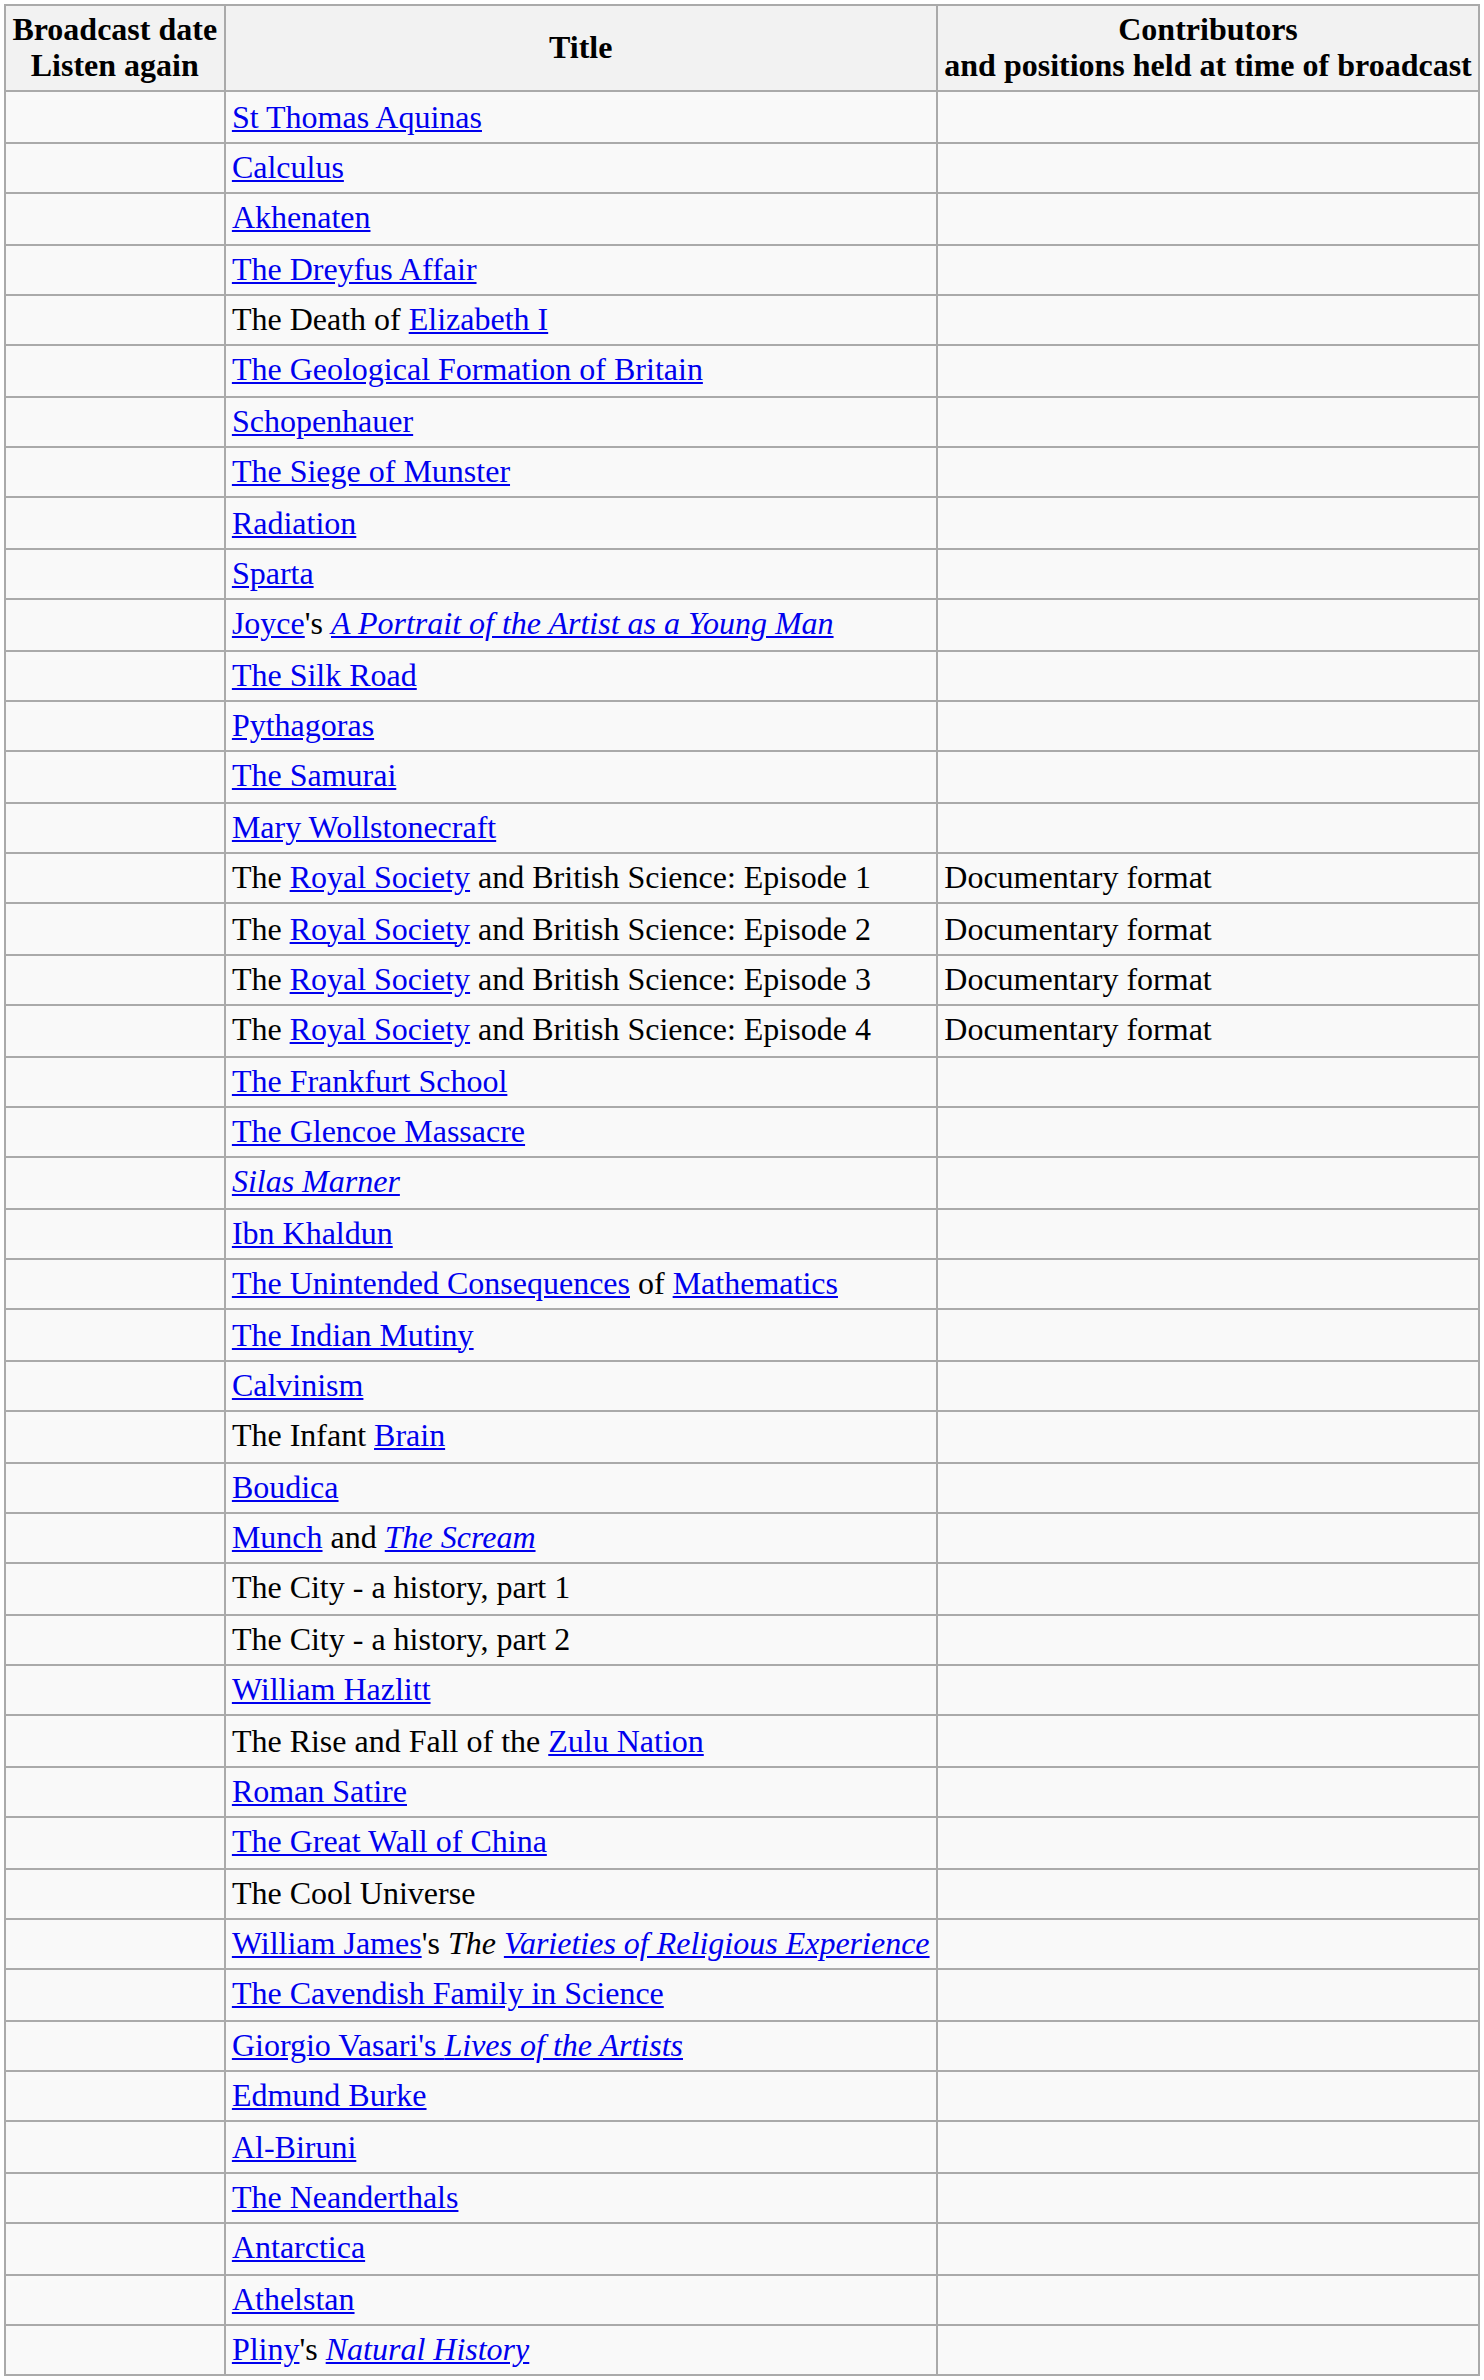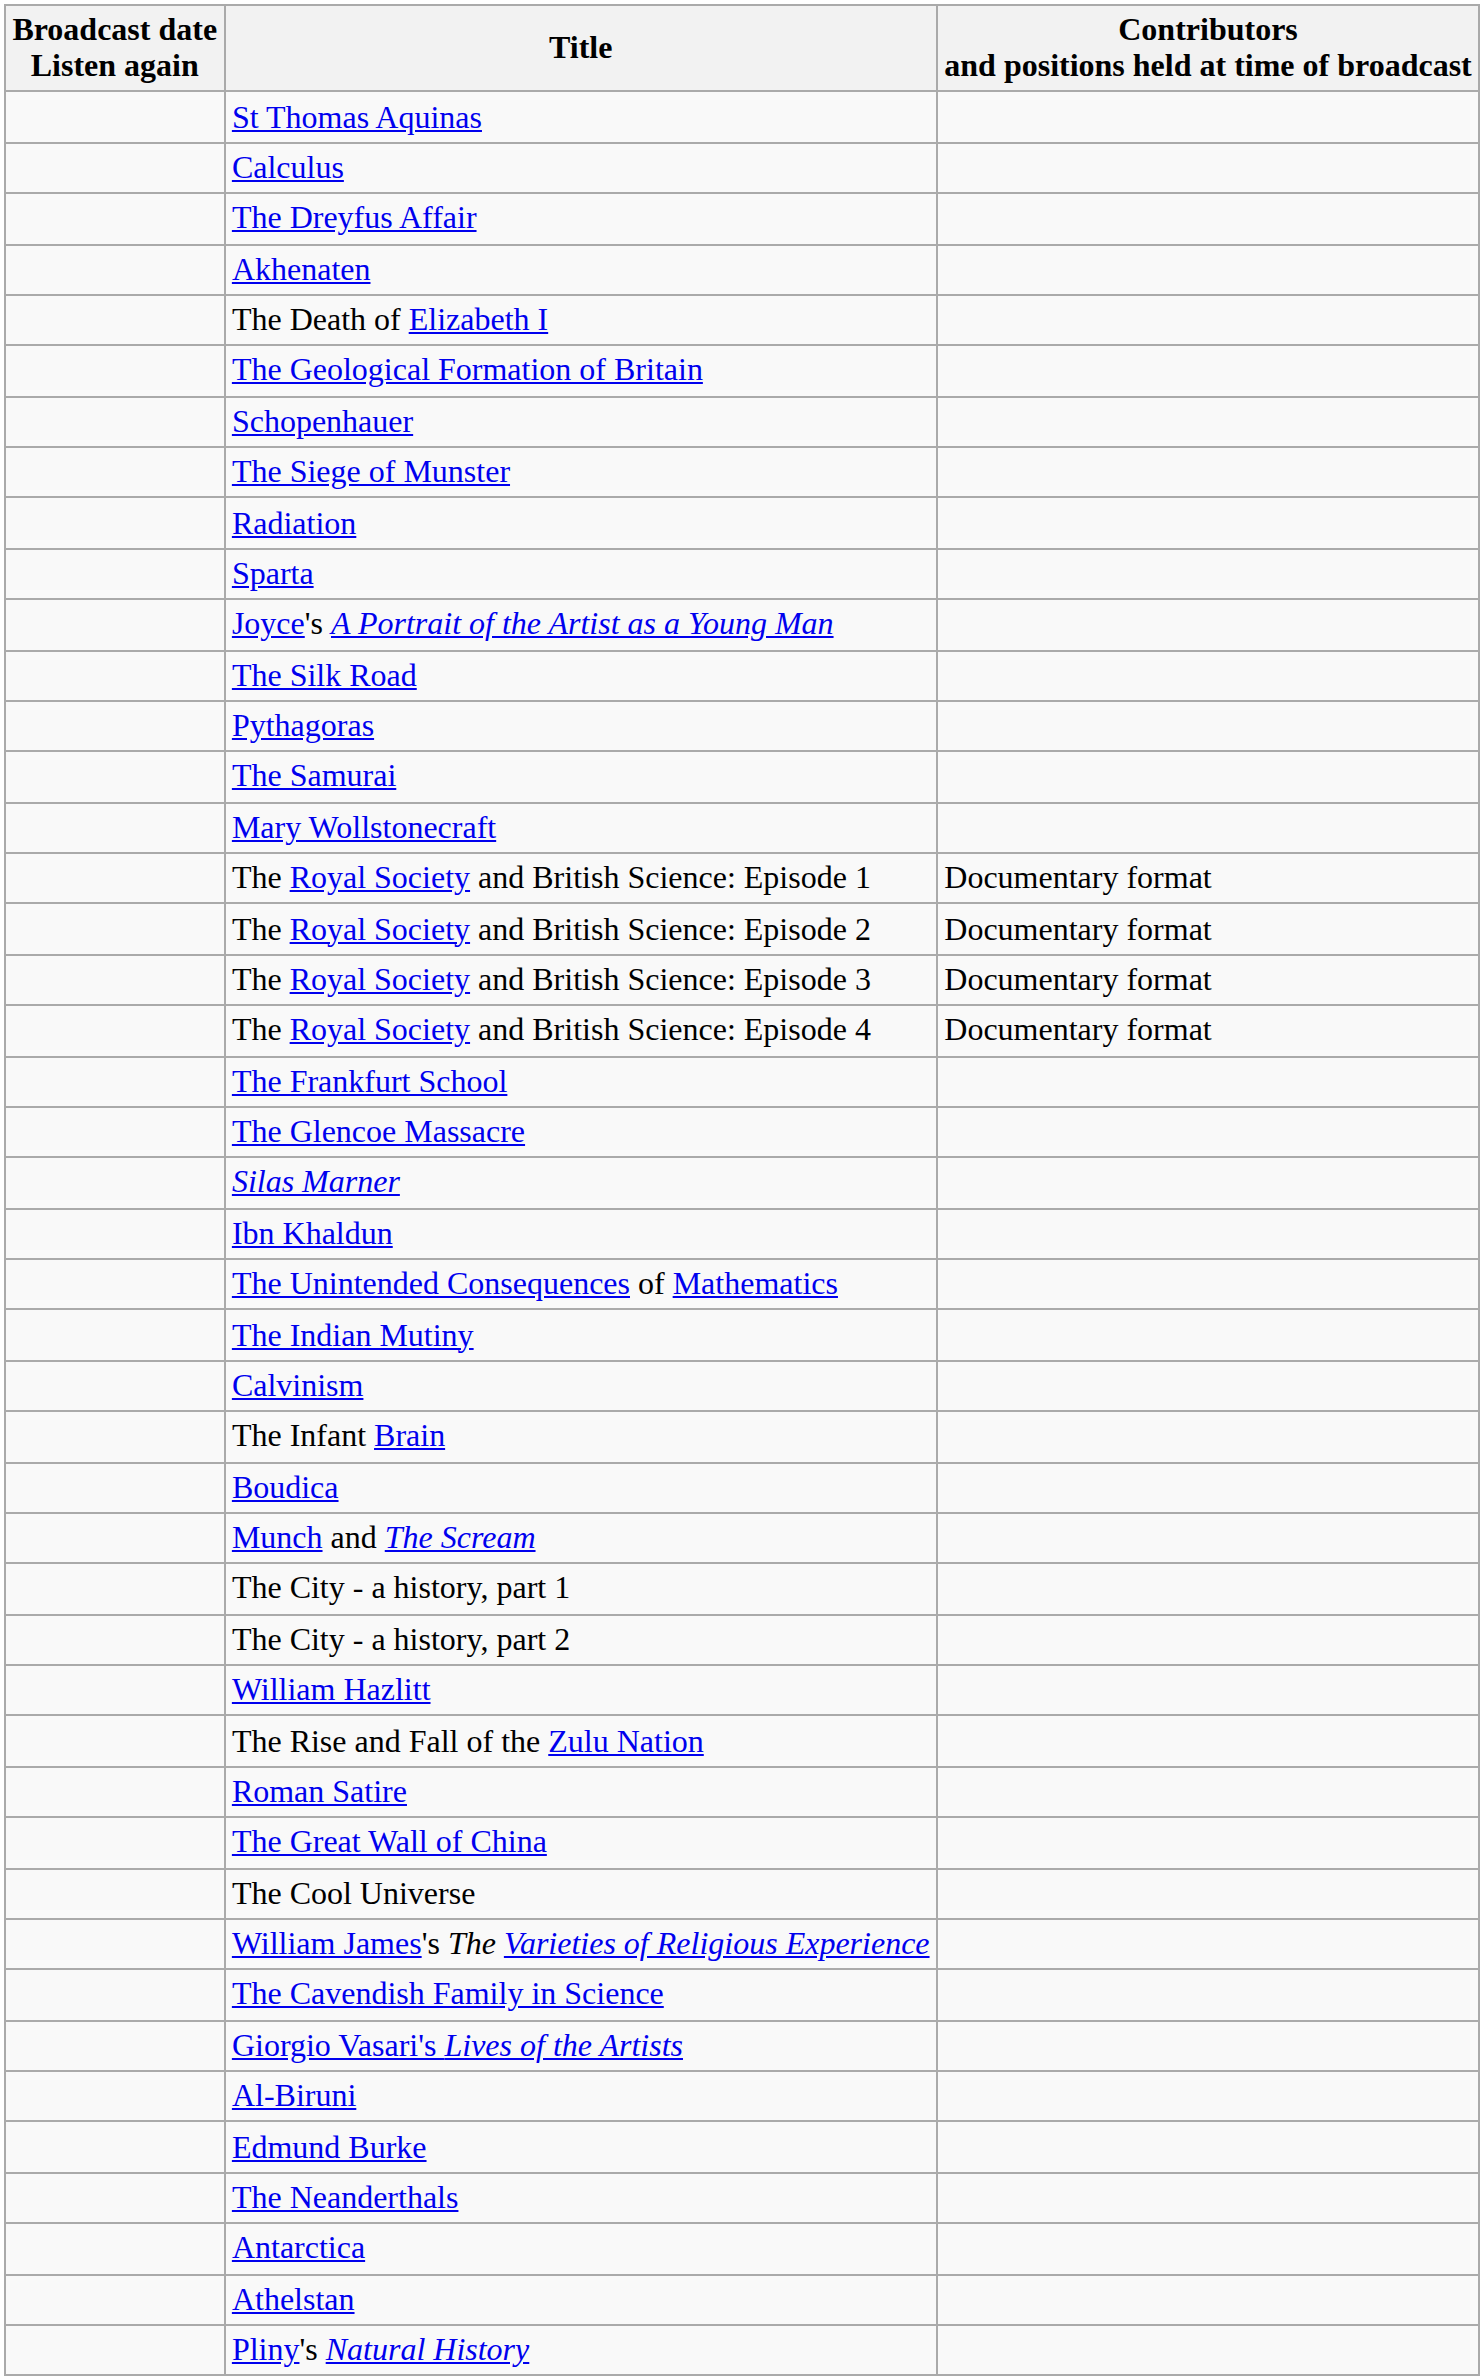rows swapped: Akhenaten <-> The Dreyfus Affair
rows swapped: Edmund Burke <-> Al-Biruni
